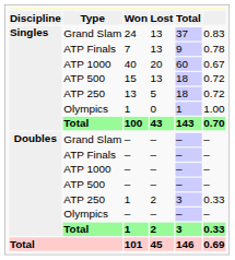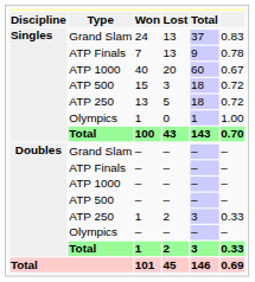15 | Lost: 13 -> 3
